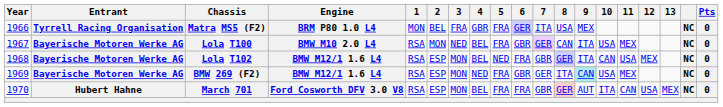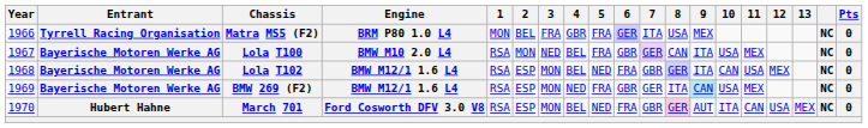March 701 | 5: FRA -> NED
